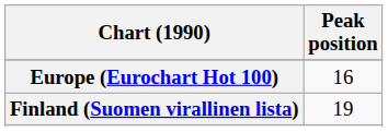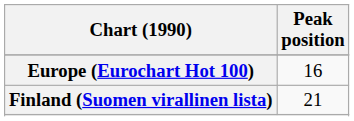Finland (Suomen virallinen lista) | Peak position: 19 -> 21
